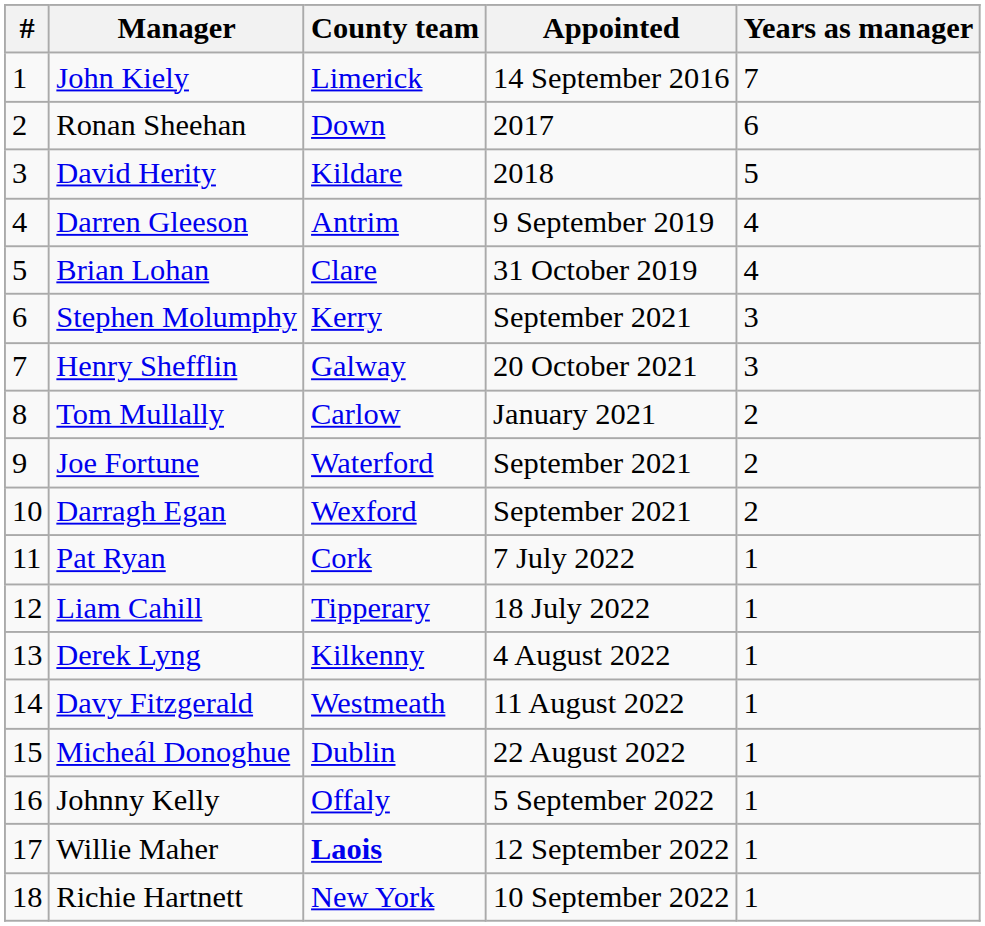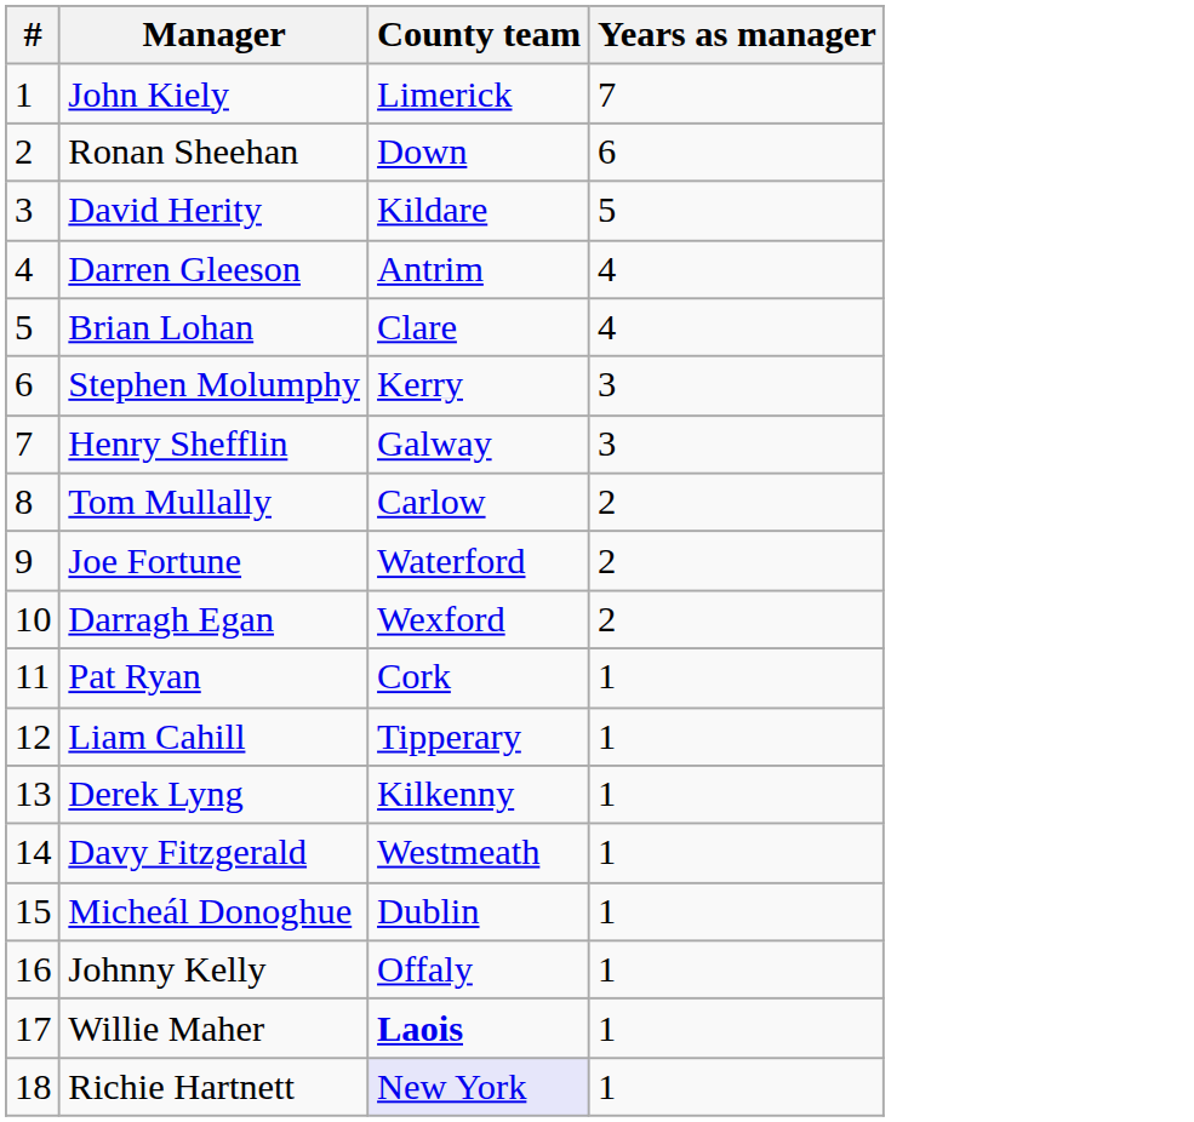- column: Appointed | 14 September 2016 | 2017 | 2018 | 9 September 2019 | 31 October 2019 | September 2021 | 20 October 2021 | January 2021 | September 2021 | September 2021 | 7 July 2022 | 18 July 2022 | 4 August 2022 | 11 August 2022 | 22 August 2022 | 5 September 2022 | 12 September 2022 | 10 September 2022
Richie Hartnett | County team: no background -> lavender background
